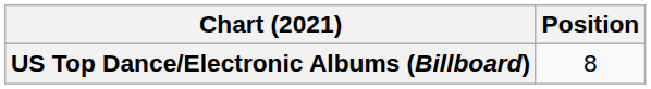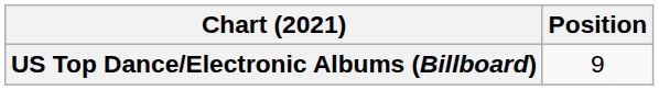US Top Dance/Electronic Albums (Billboard) | Position: 8 -> 9
